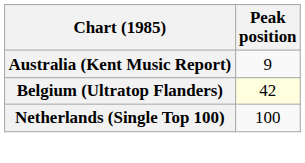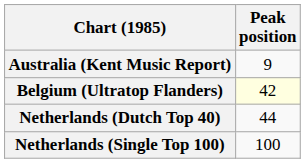+ row: Netherlands (Dutch Top 40) | 44
